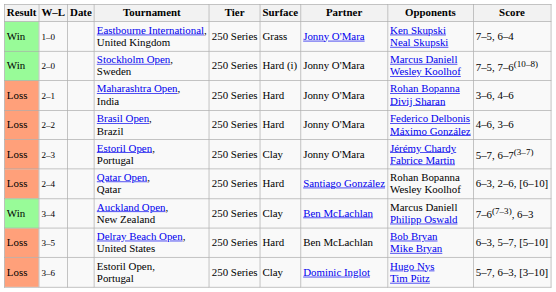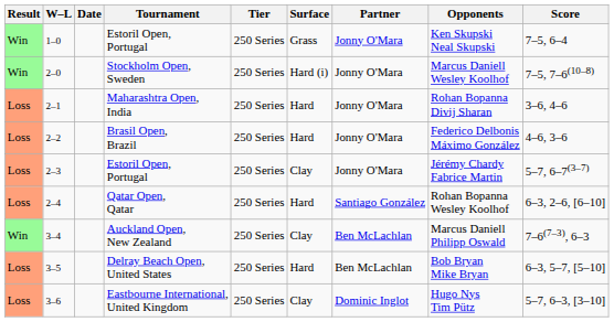1–0 | Tournament: Eastbourne International, United Kingdom -> Estoril Open, Portugal
3–6 | Tournament: Estoril Open, Portugal -> Eastbourne International, United Kingdom
